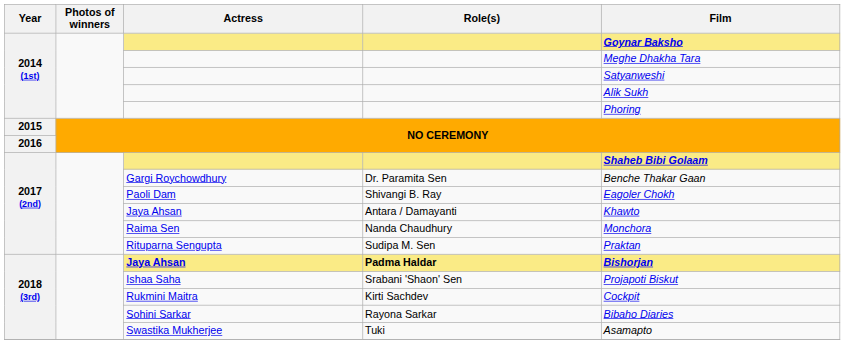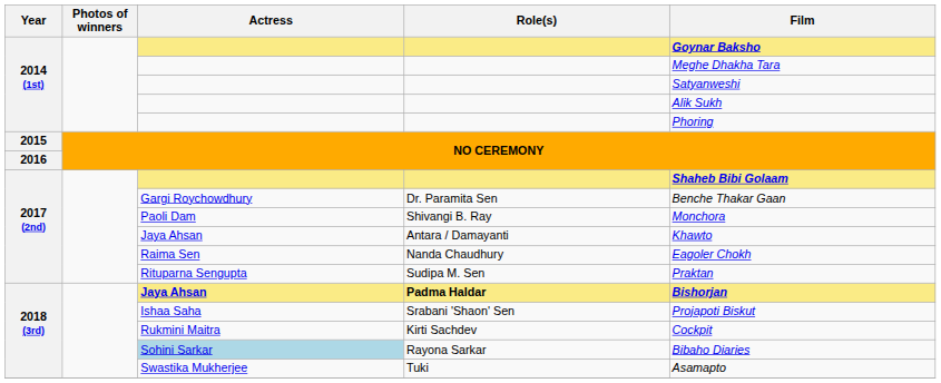Shivangi B. Ray | Film: Eagoler Chokh -> Monchora
Nanda Chaudhury | Film: Monchora -> Eagoler Chokh
Rayona Sarkar | Actress: no background -> lightblue background
